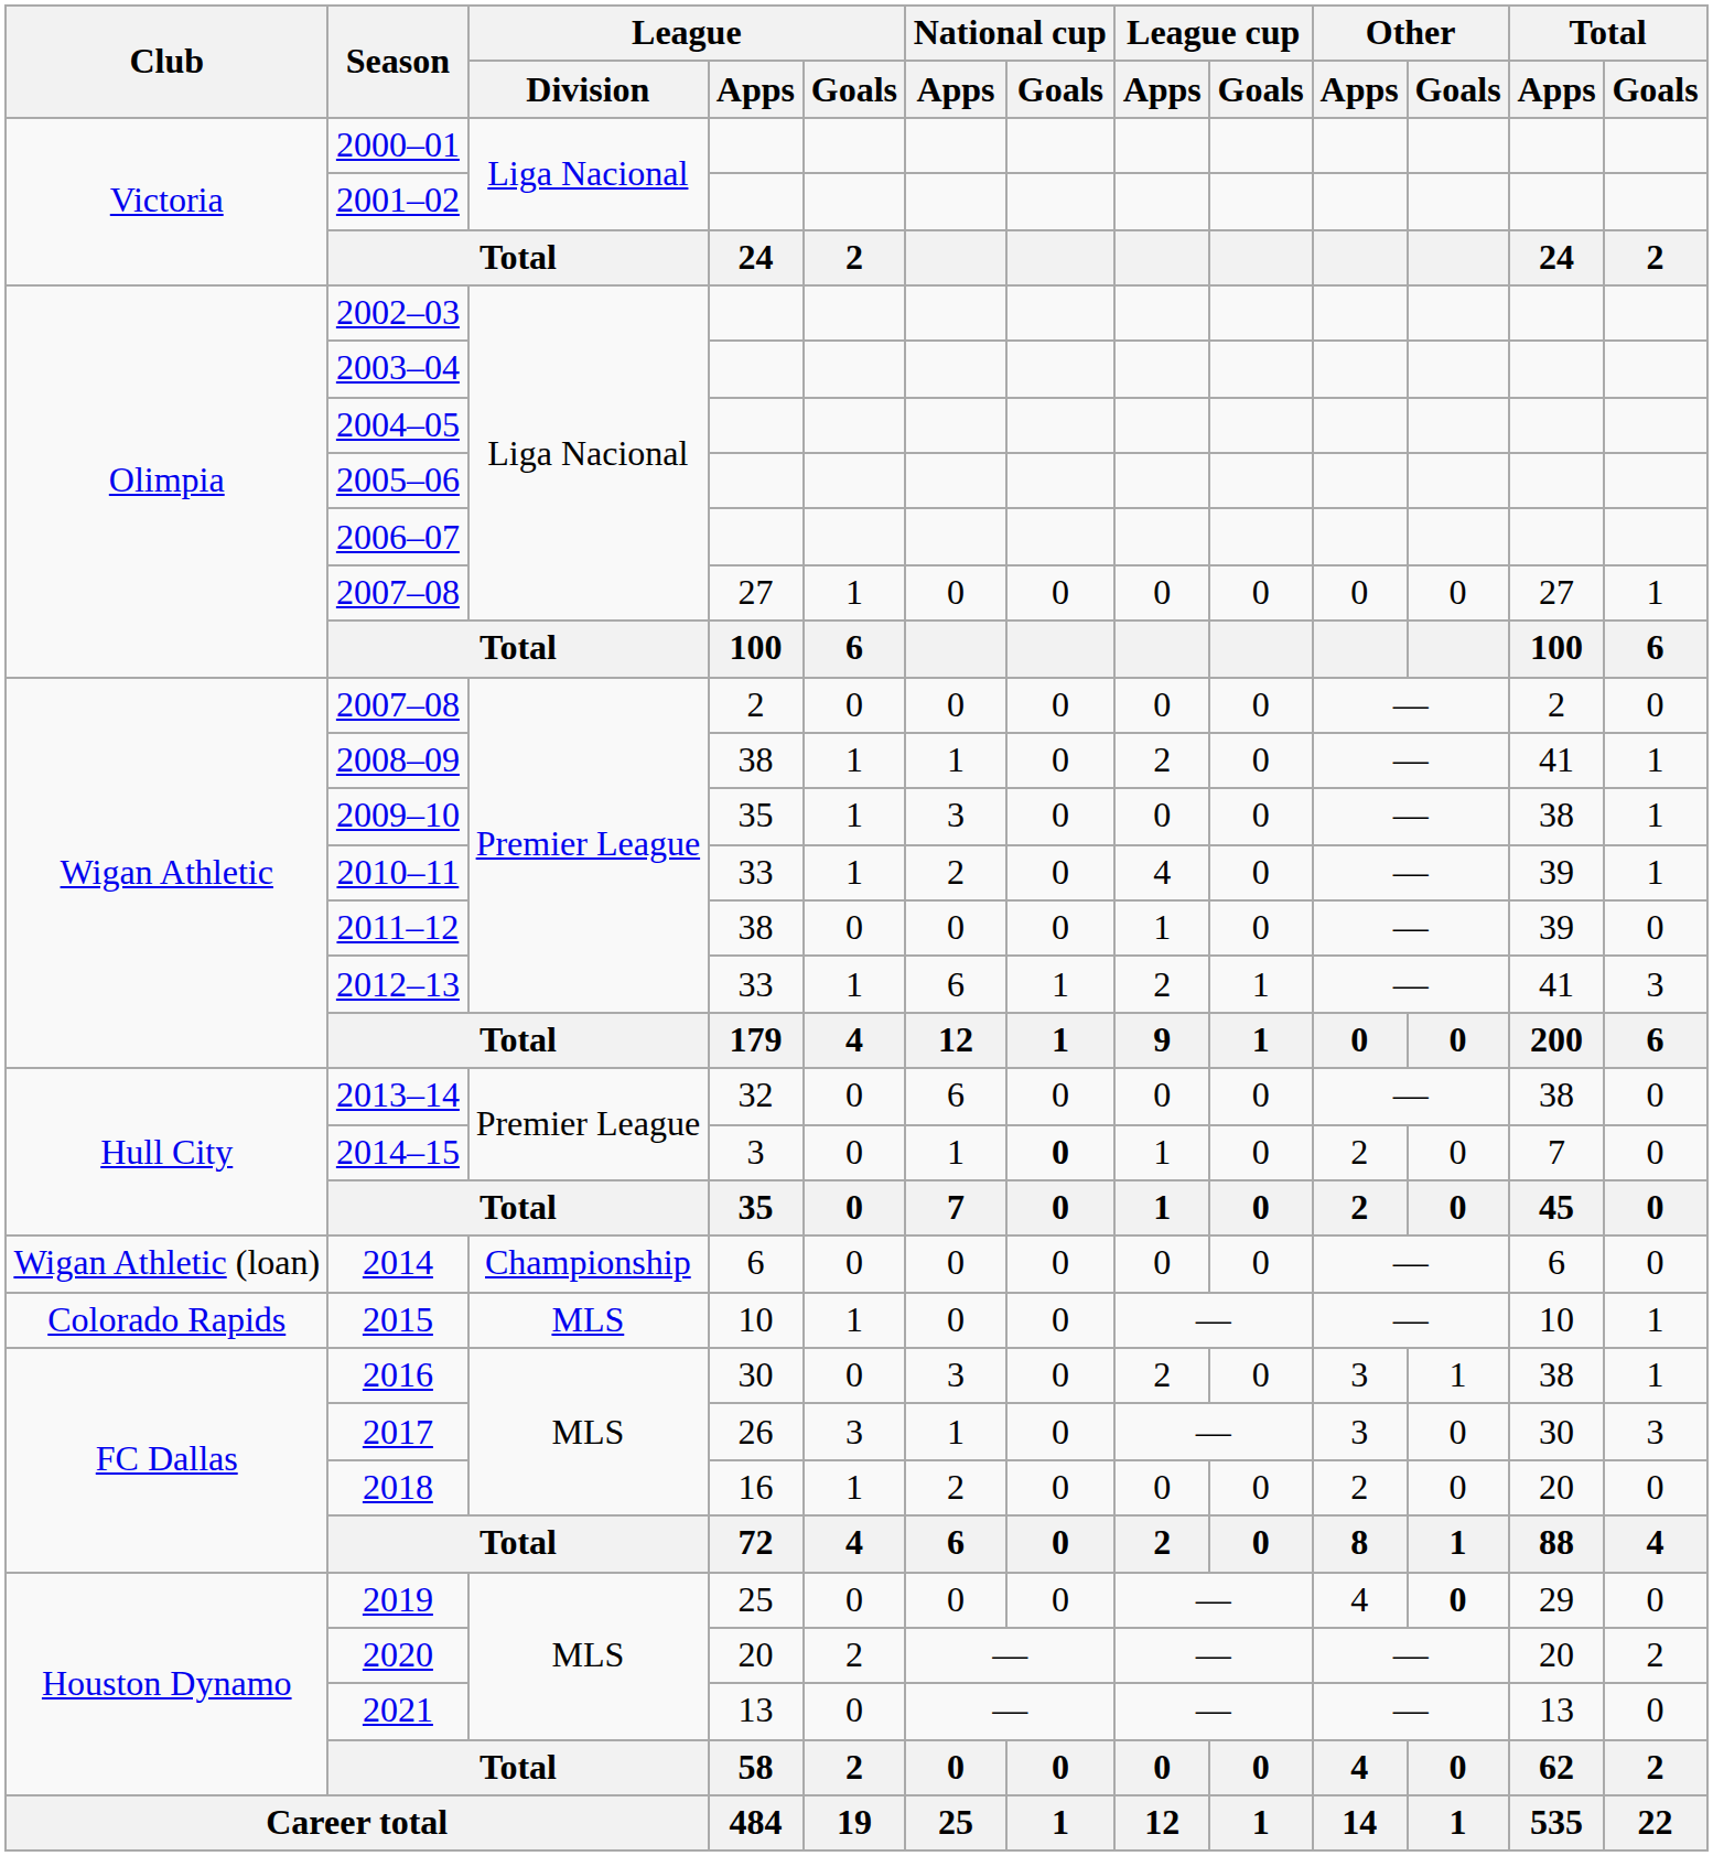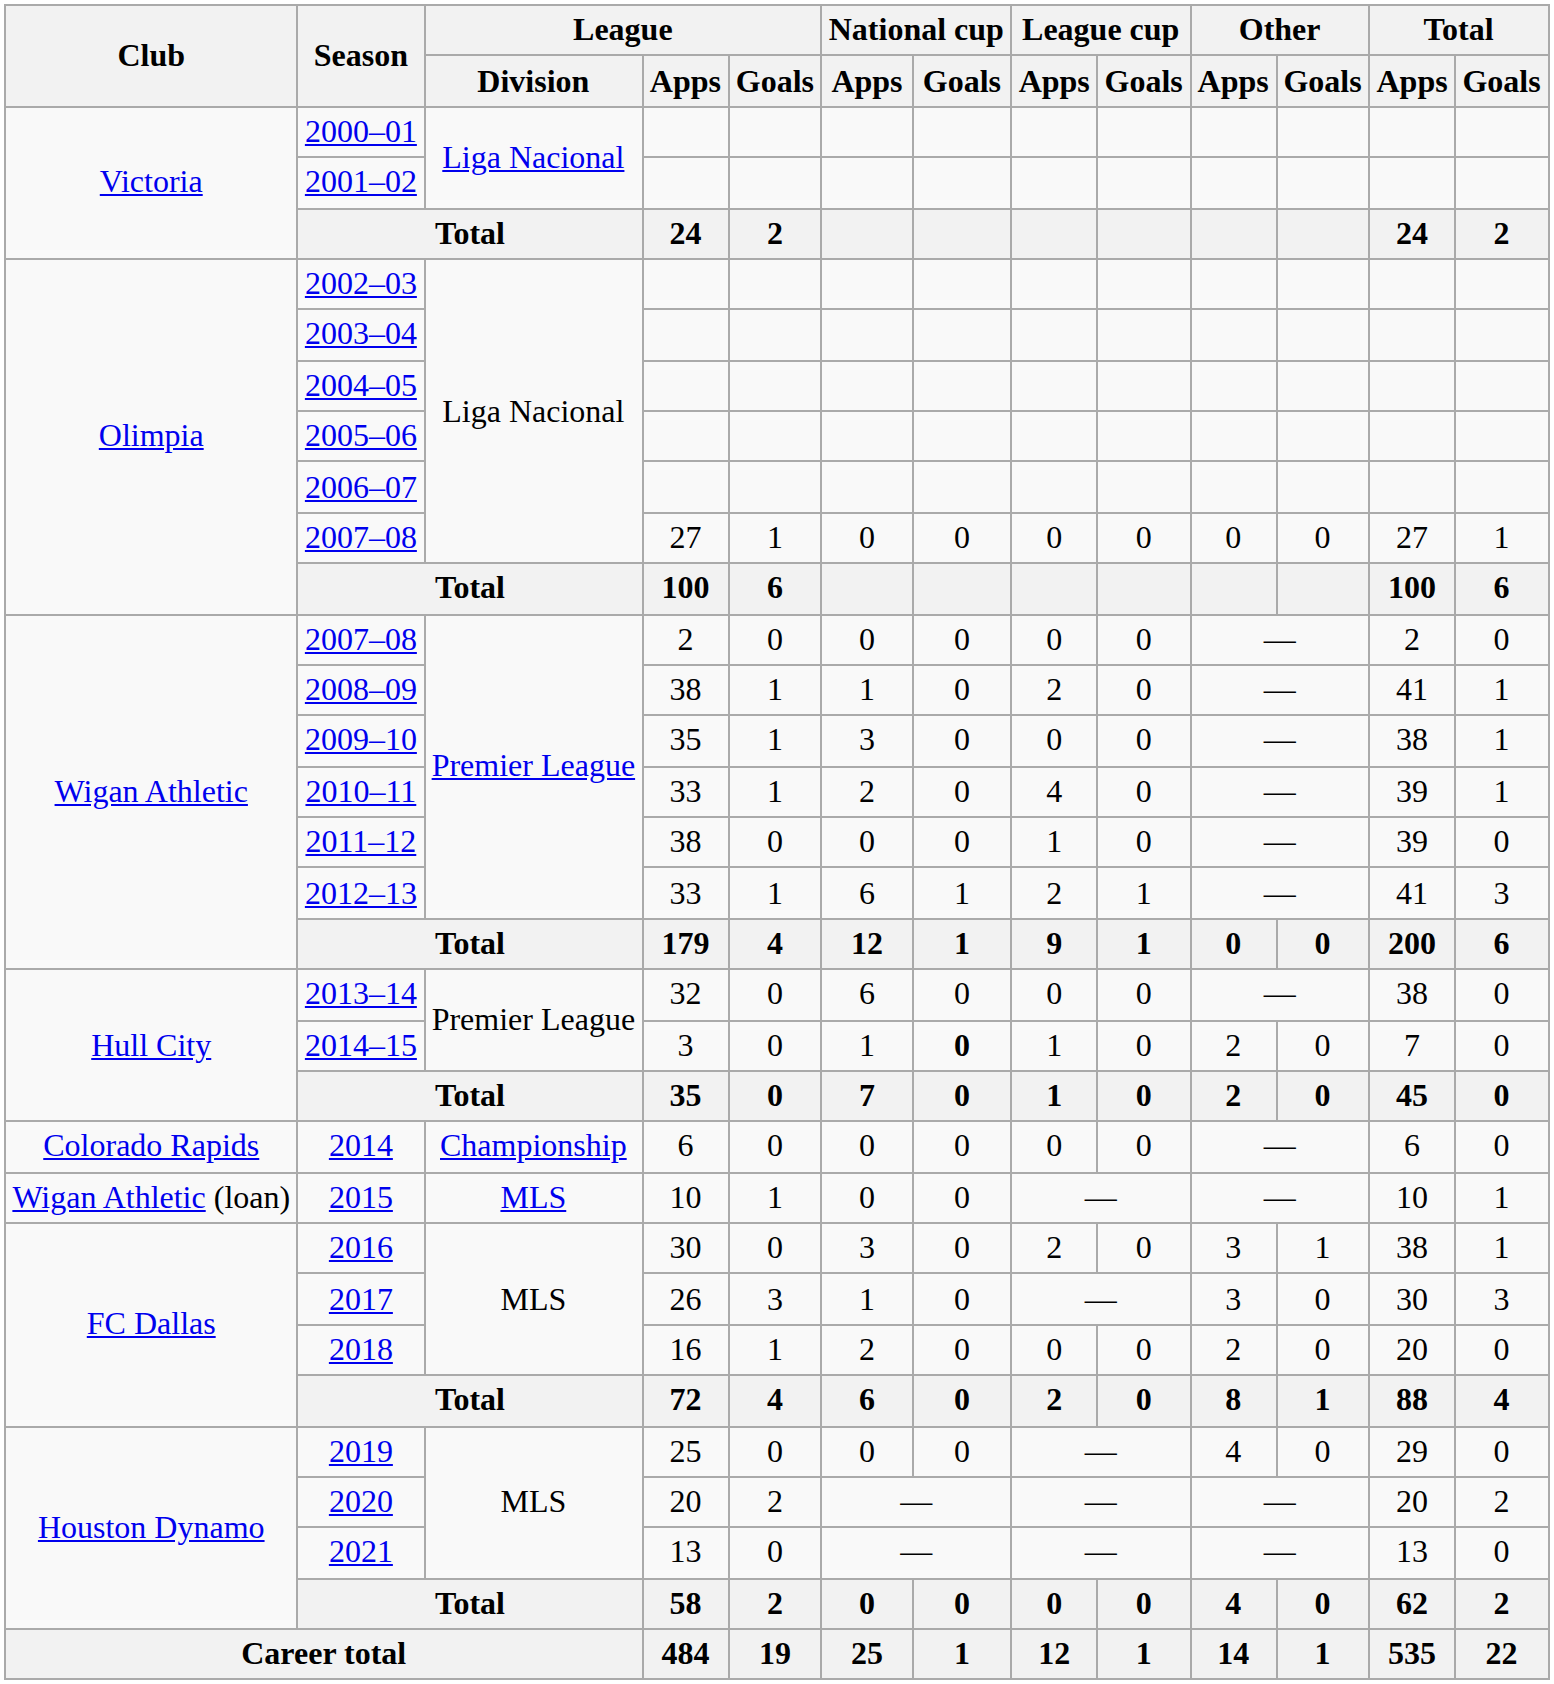2014 | Club: Wigan Athletic (loan) -> Colorado Rapids
2015 | Club: Colorado Rapids -> Wigan Athletic (loan)
2019 | Other / Goals: bold -> normal
